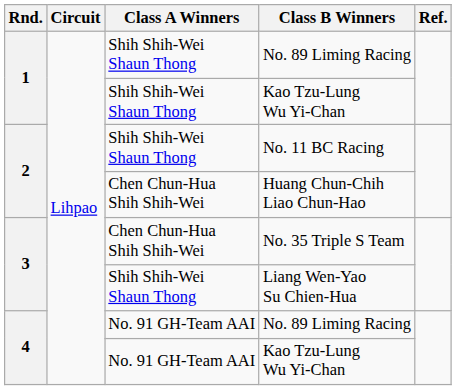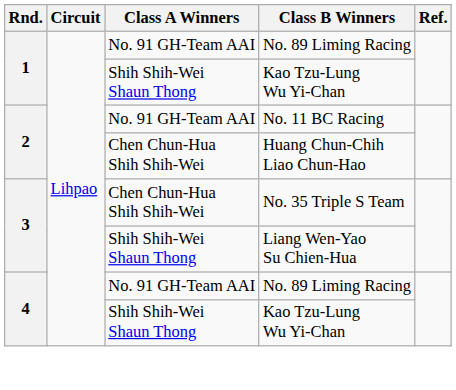1 / No. 89 Liming Racing | Class A Winners: Shih Shih-Wei Shaun Thong -> No. 91 GH-Team AAI
No. 11 BC Racing | Class A Winners: Shih Shih-Wei Shaun Thong -> No. 91 GH-Team AAI
4 / Kao Tzu-Lung Wu Yi-Chan | Class A Winners: No. 91 GH-Team AAI -> Shih Shih-Wei Shaun Thong
